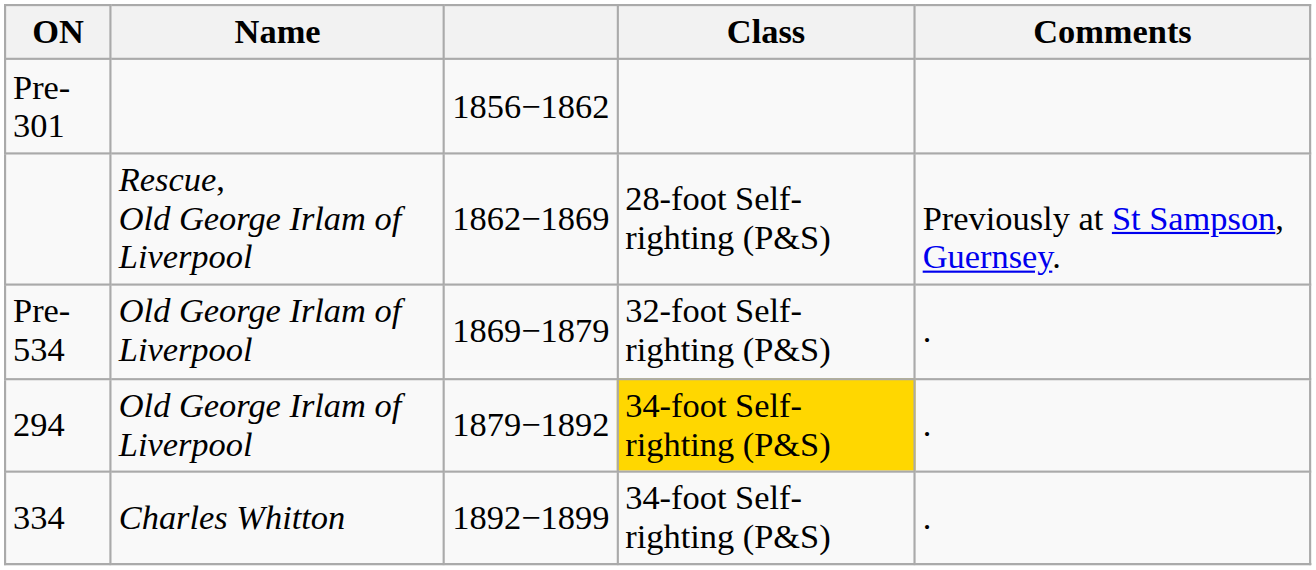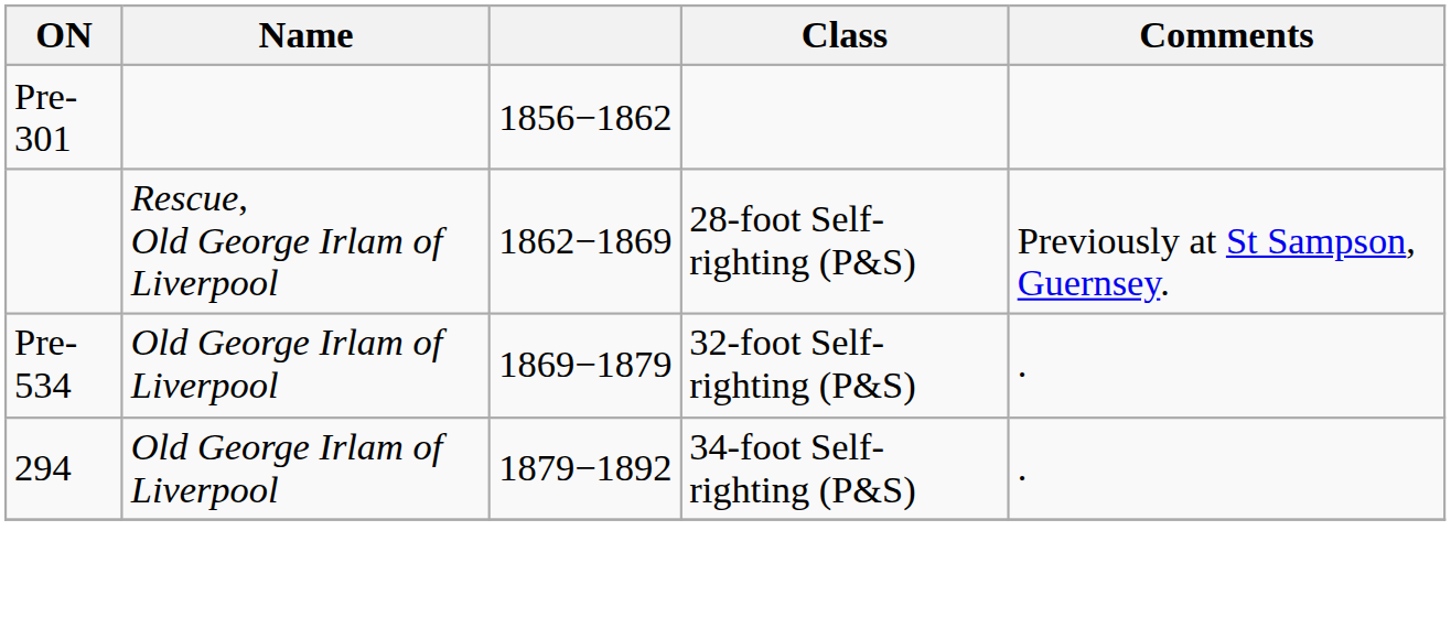294 | Class: gold background -> no background
- row: 334 | Charles Whitton | 1892−1899 | 34-foot Self-righting (P&S) | .
